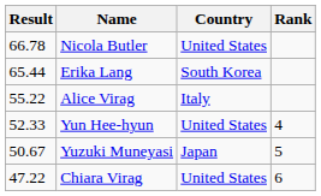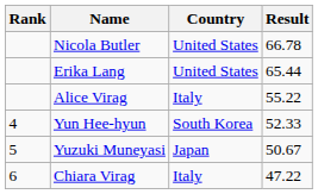columns swapped: Rank <-> Result
Erika Lang | Country: South Korea -> United States
Yun Hee-hyun | Country: United States -> South Korea
Chiara Virag | Country: United States -> Italy
